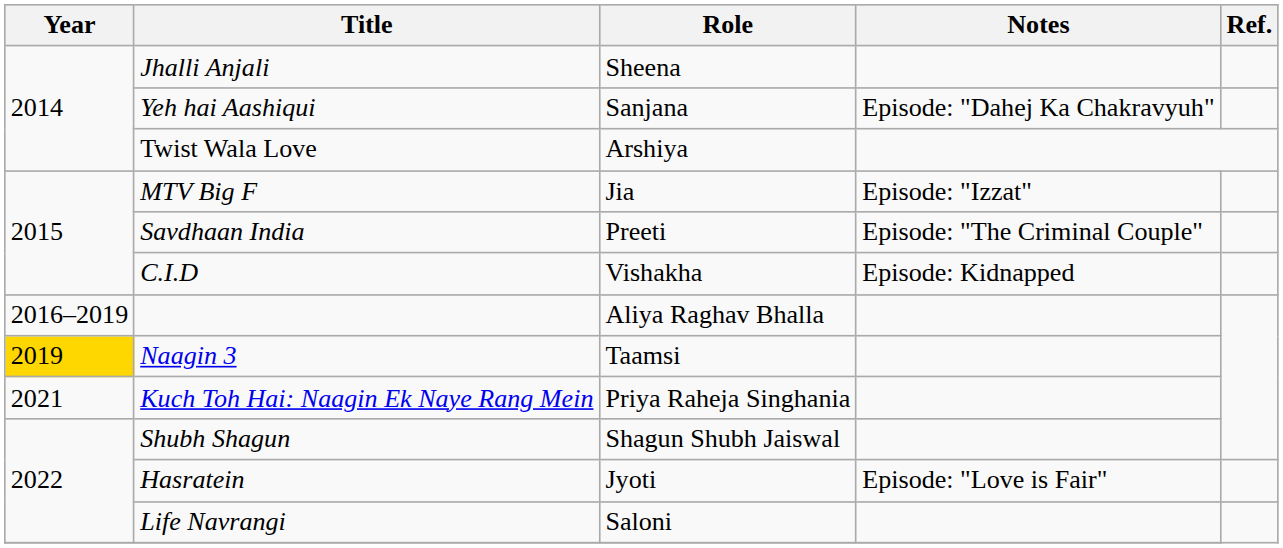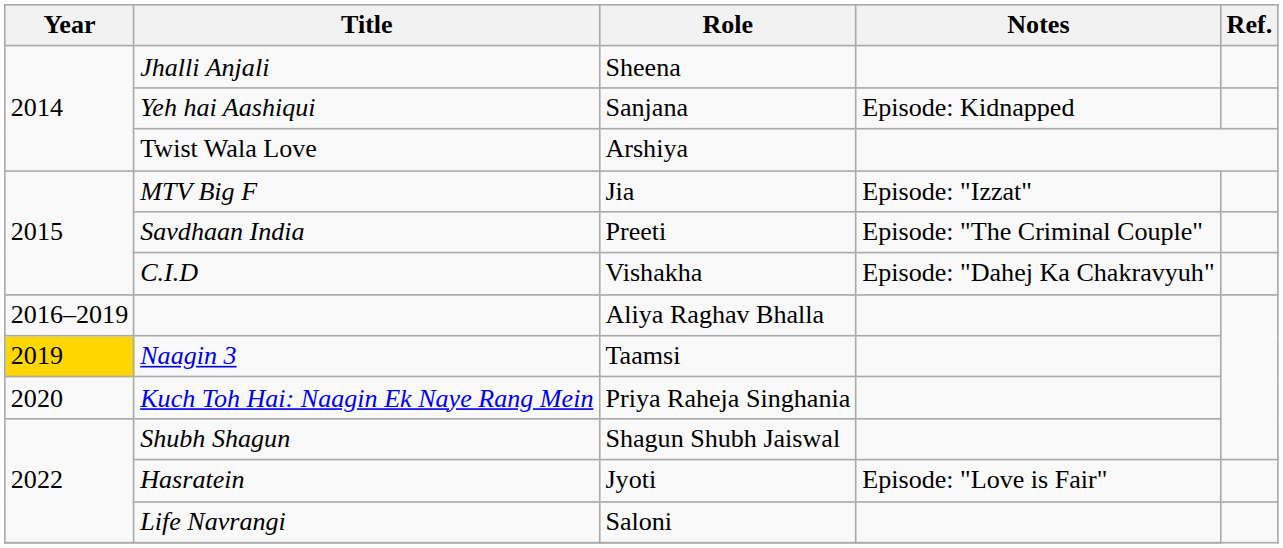Yeh hai Aashiqui | Notes: Episode: "Dahej Ka Chakravyuh" -> Episode: Kidnapped
C.I.D | Notes: Episode: Kidnapped -> Episode: "Dahej Ka Chakravyuh"
Kuch Toh Hai: Naagin Ek Naye Rang Mein | Year: 2021 -> 2020
